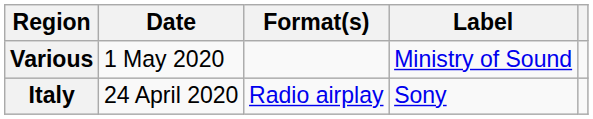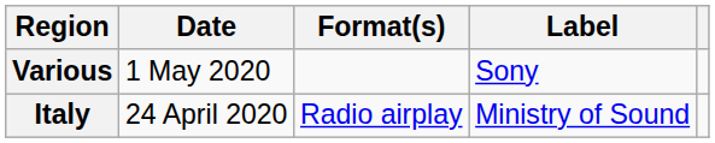Various | Label: Ministry of Sound -> Sony
Italy | Label: Sony -> Ministry of Sound
